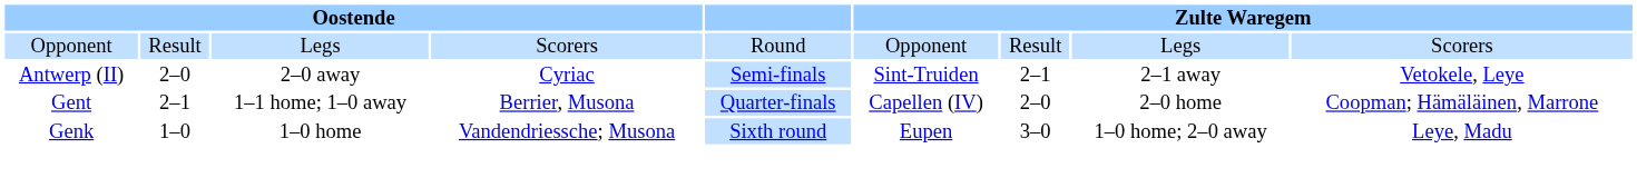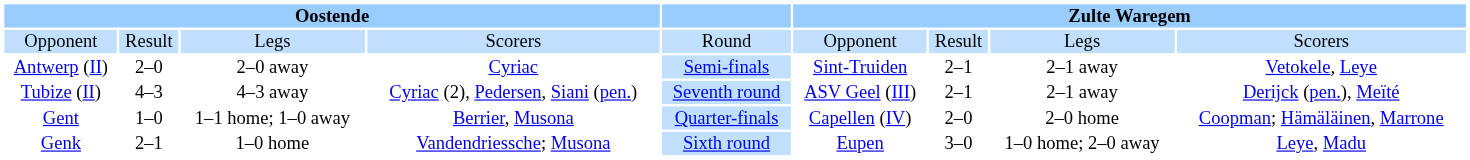+ row: Tubize (II) | 4–3 | 4–3 away | Cyriac (2), Pedersen, Siani (pen.) | Seventh round | ASV Geel (III) | 2–1 | 2–1 away | Derijck (pen.), Meïté
Gent | column 2: 2–1 -> 1–0
Genk | column 2: 1–0 -> 2–1
